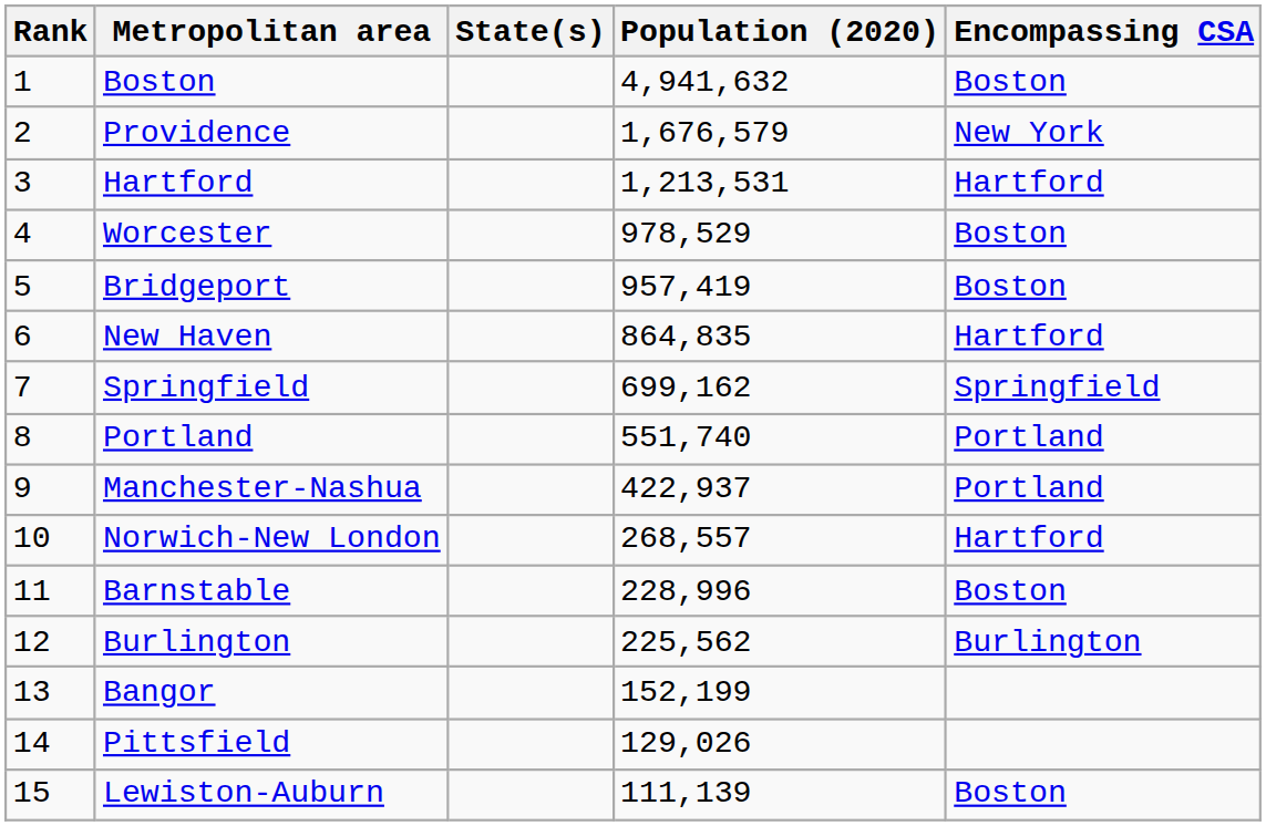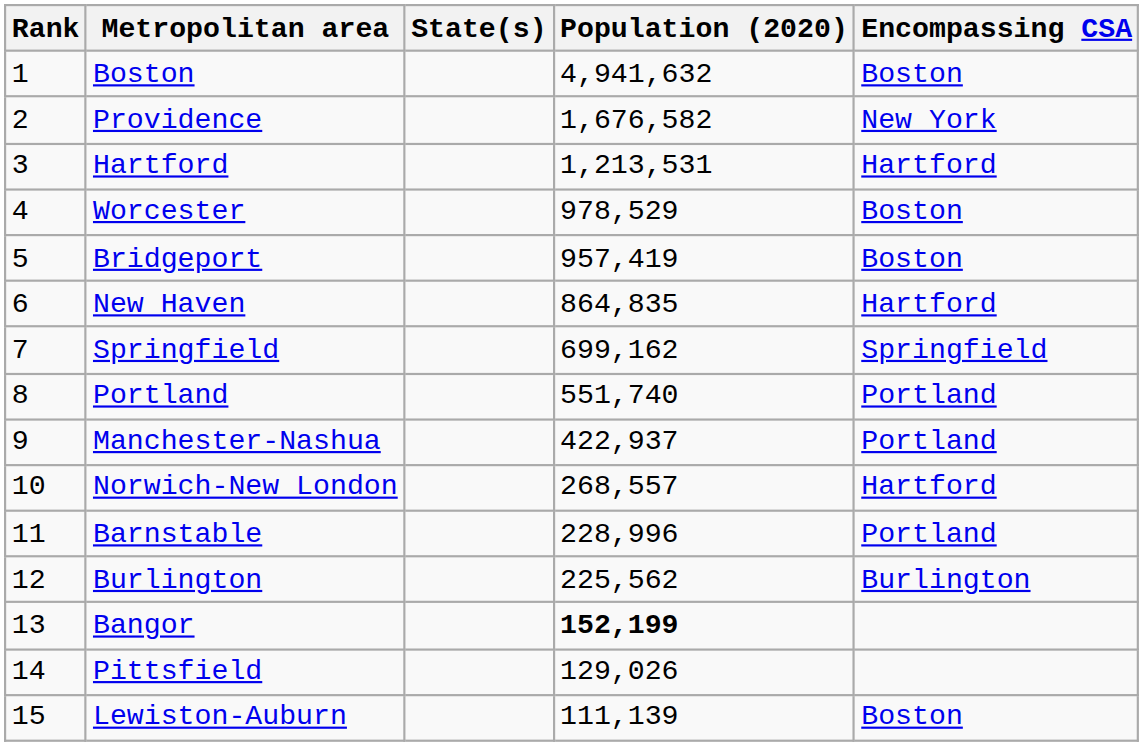Providence | Population (2020): 1,676,579 -> 1,676,582
Barnstable | Encompassing CSA: Boston -> Portland
Bangor | Population (2020): normal -> bold
